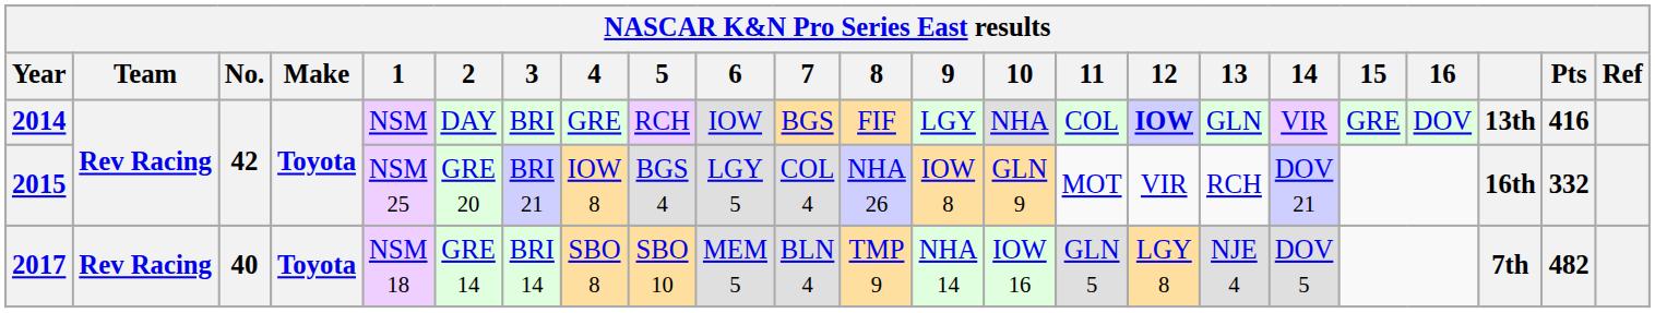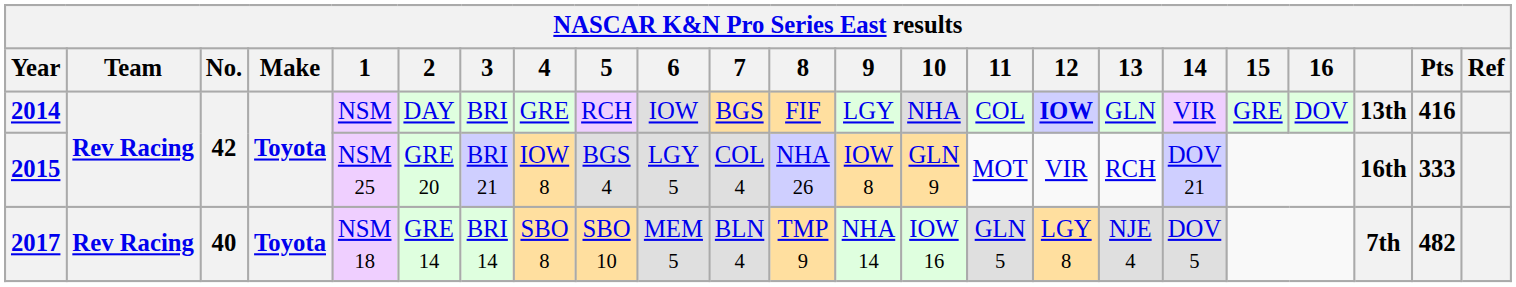2015 | Pts: 332 -> 333
